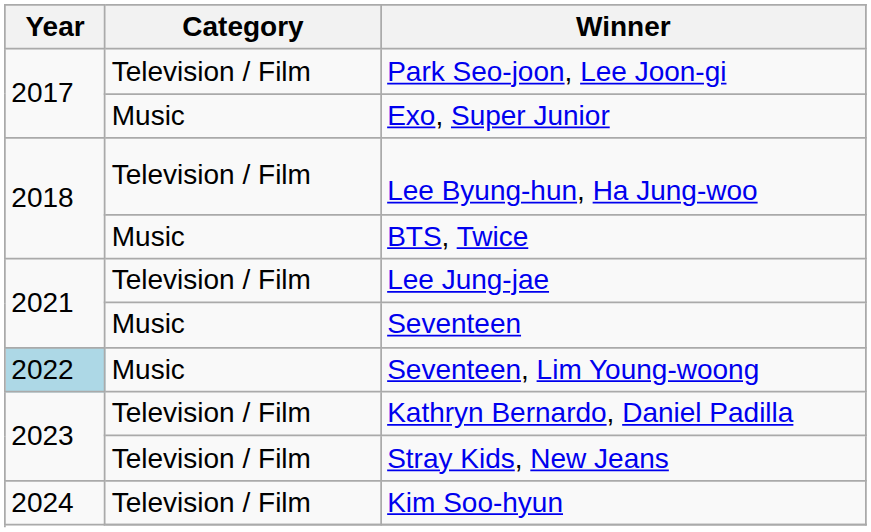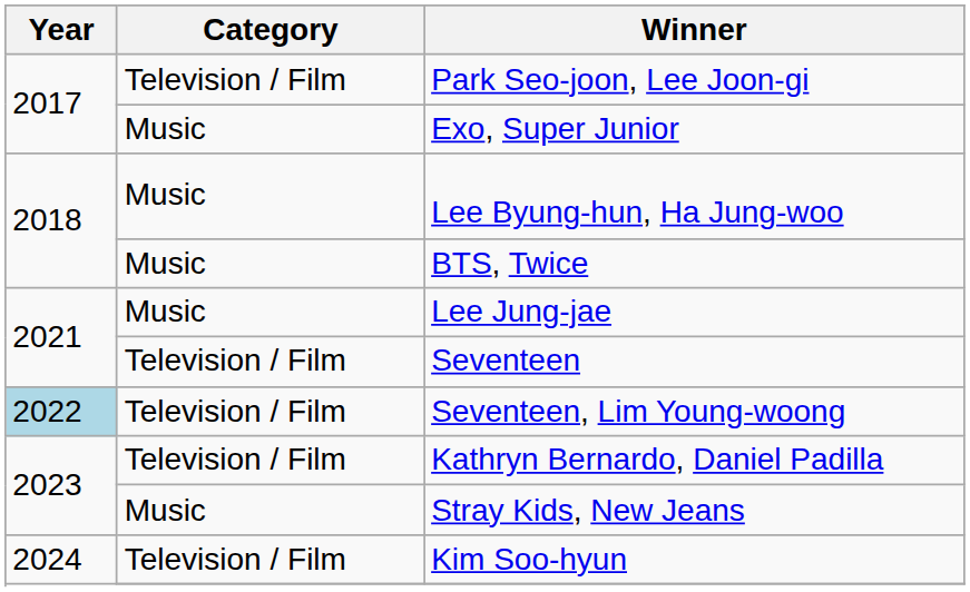Lee Byung-hun, Ha Jung-woo | Category: Television / Film -> Music
Lee Jung-jae | Category: Television / Film -> Music
Seventeen | Category: Music -> Television / Film
Seventeen, Lim Young-woong | Category: Music -> Television / Film
Stray Kids, New Jeans | Category: Television / Film -> Music
